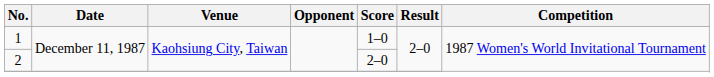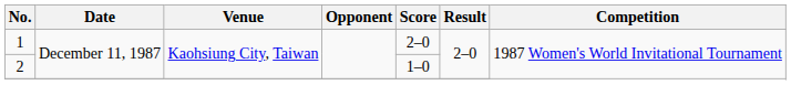1 | Score: 1–0 -> 2–0
2 | Score: 2–0 -> 1–0
